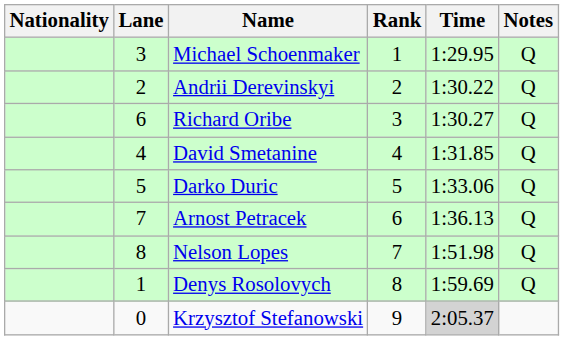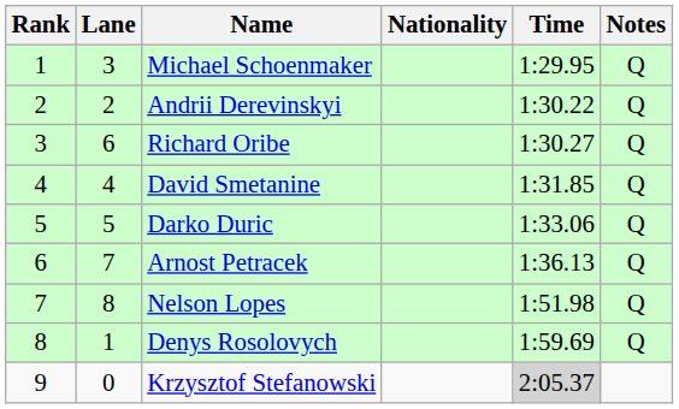columns swapped: Rank <-> Nationality
